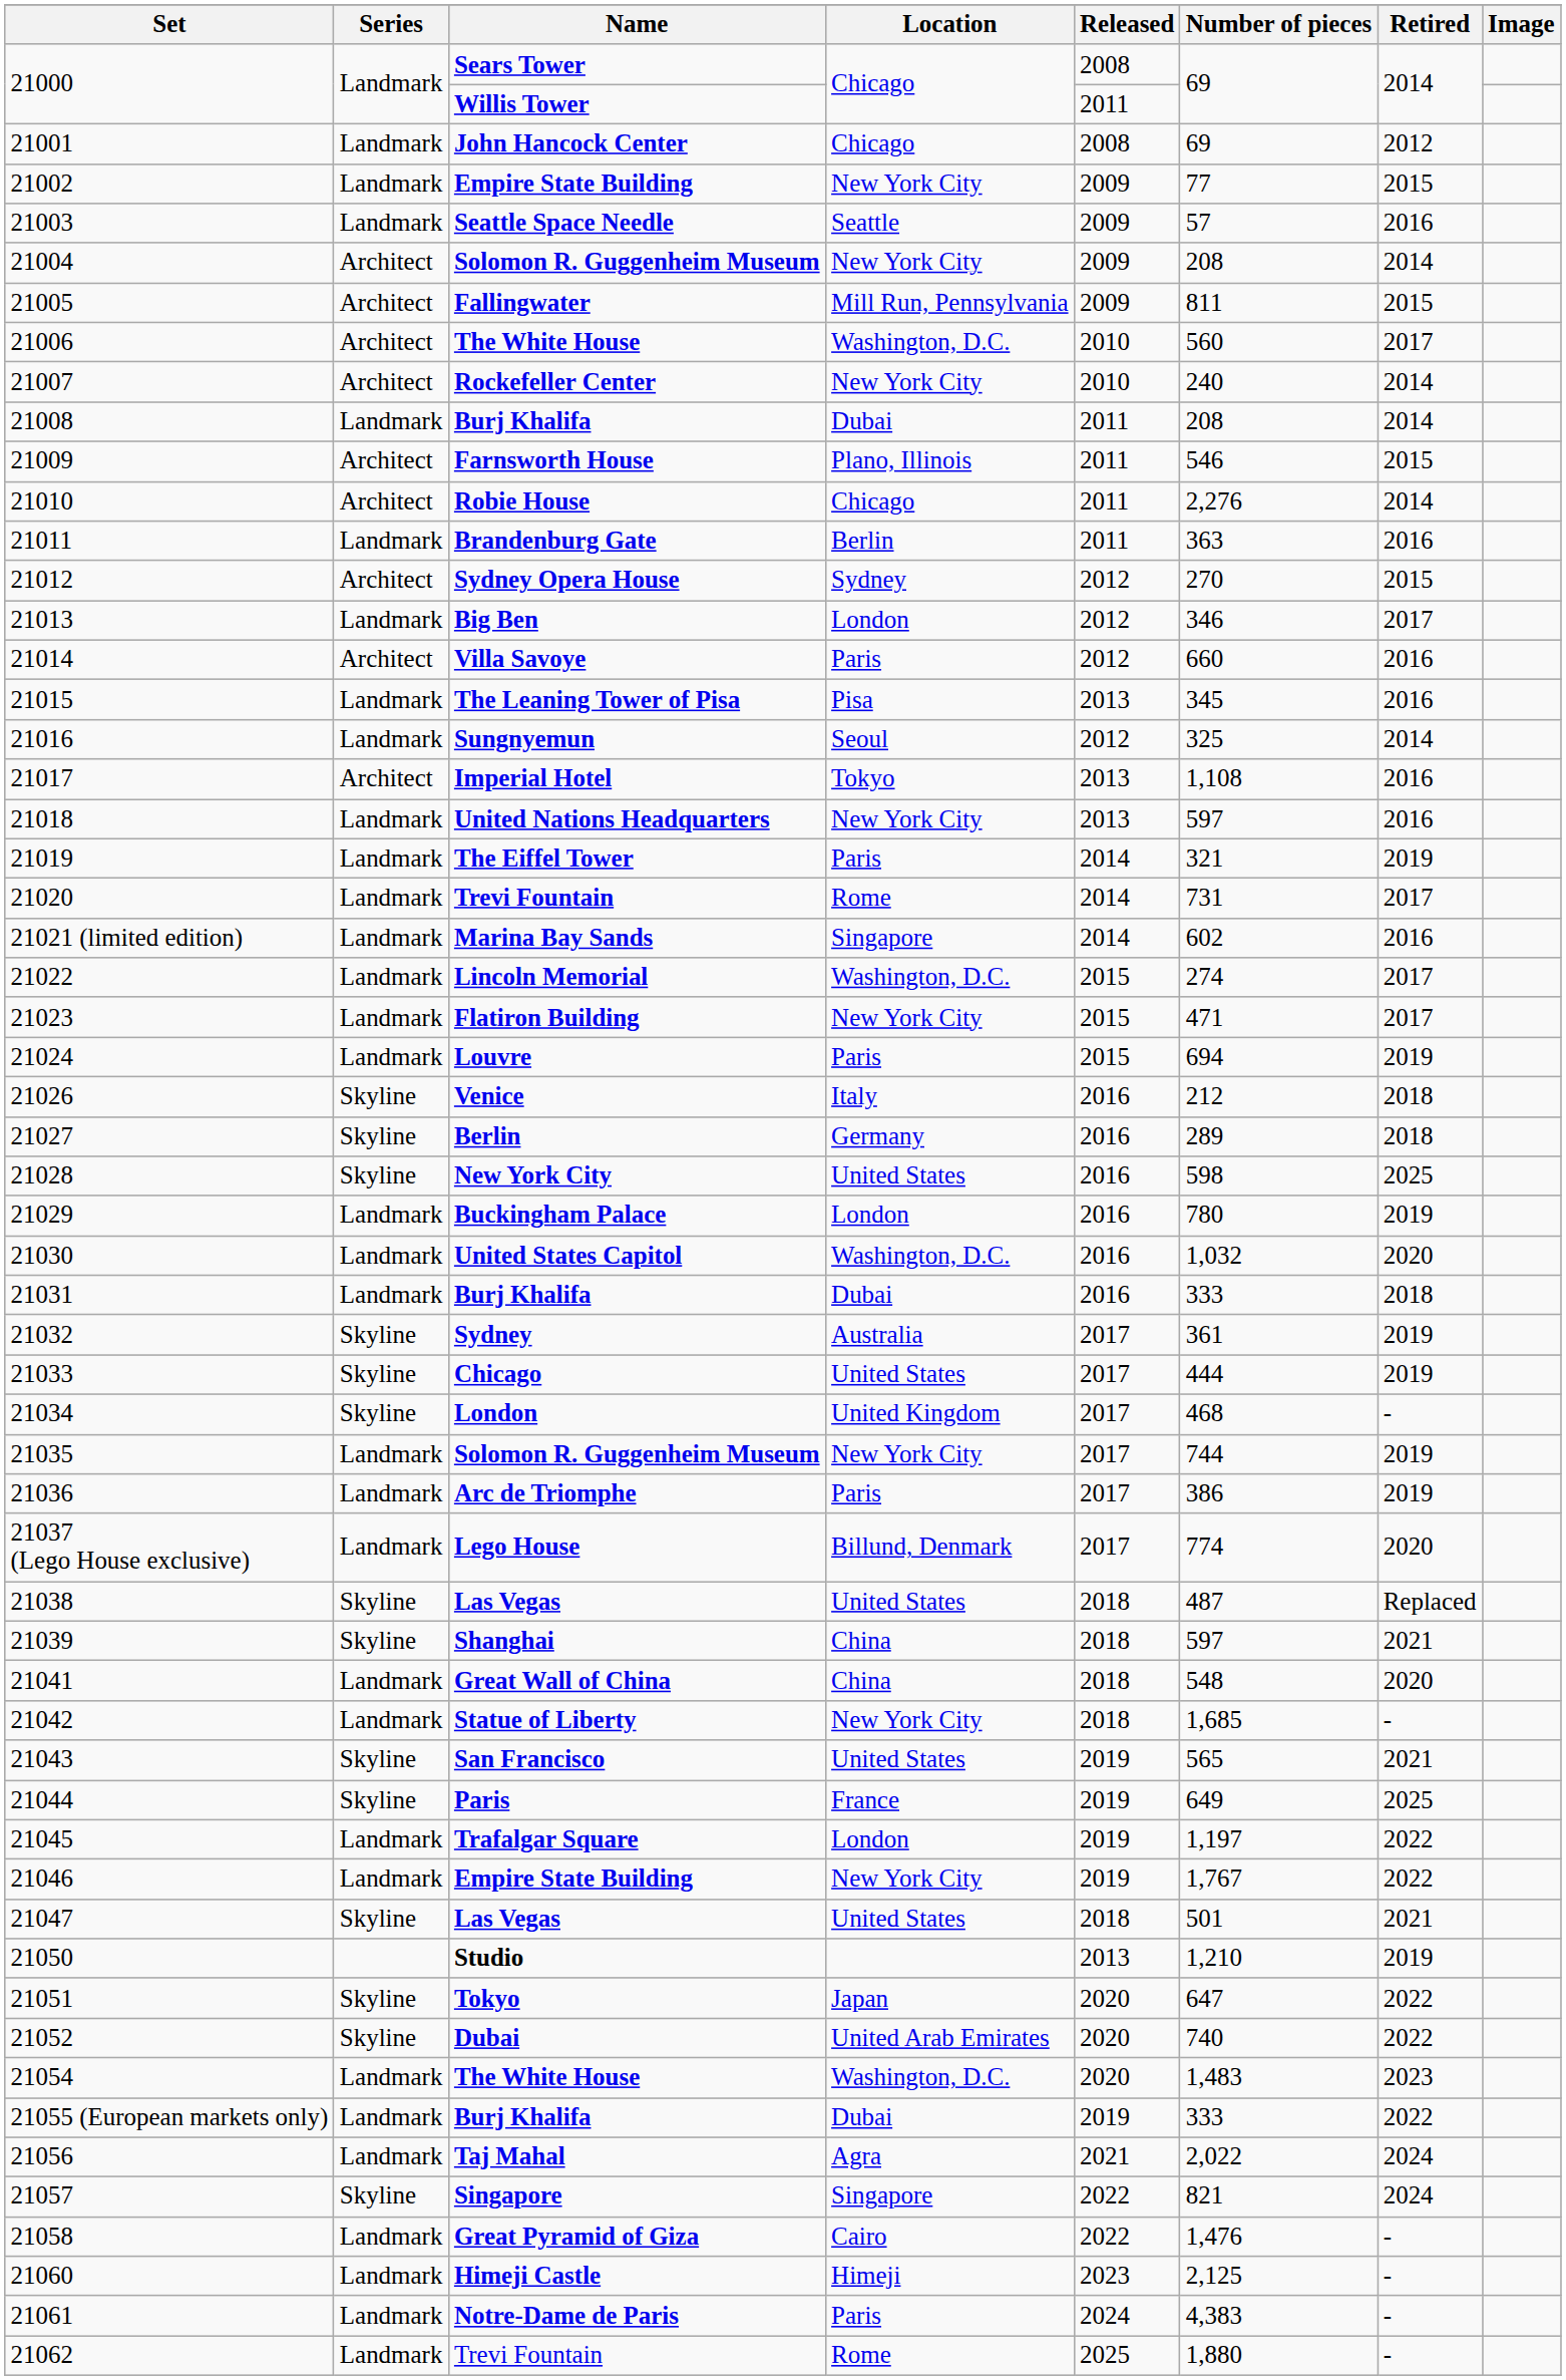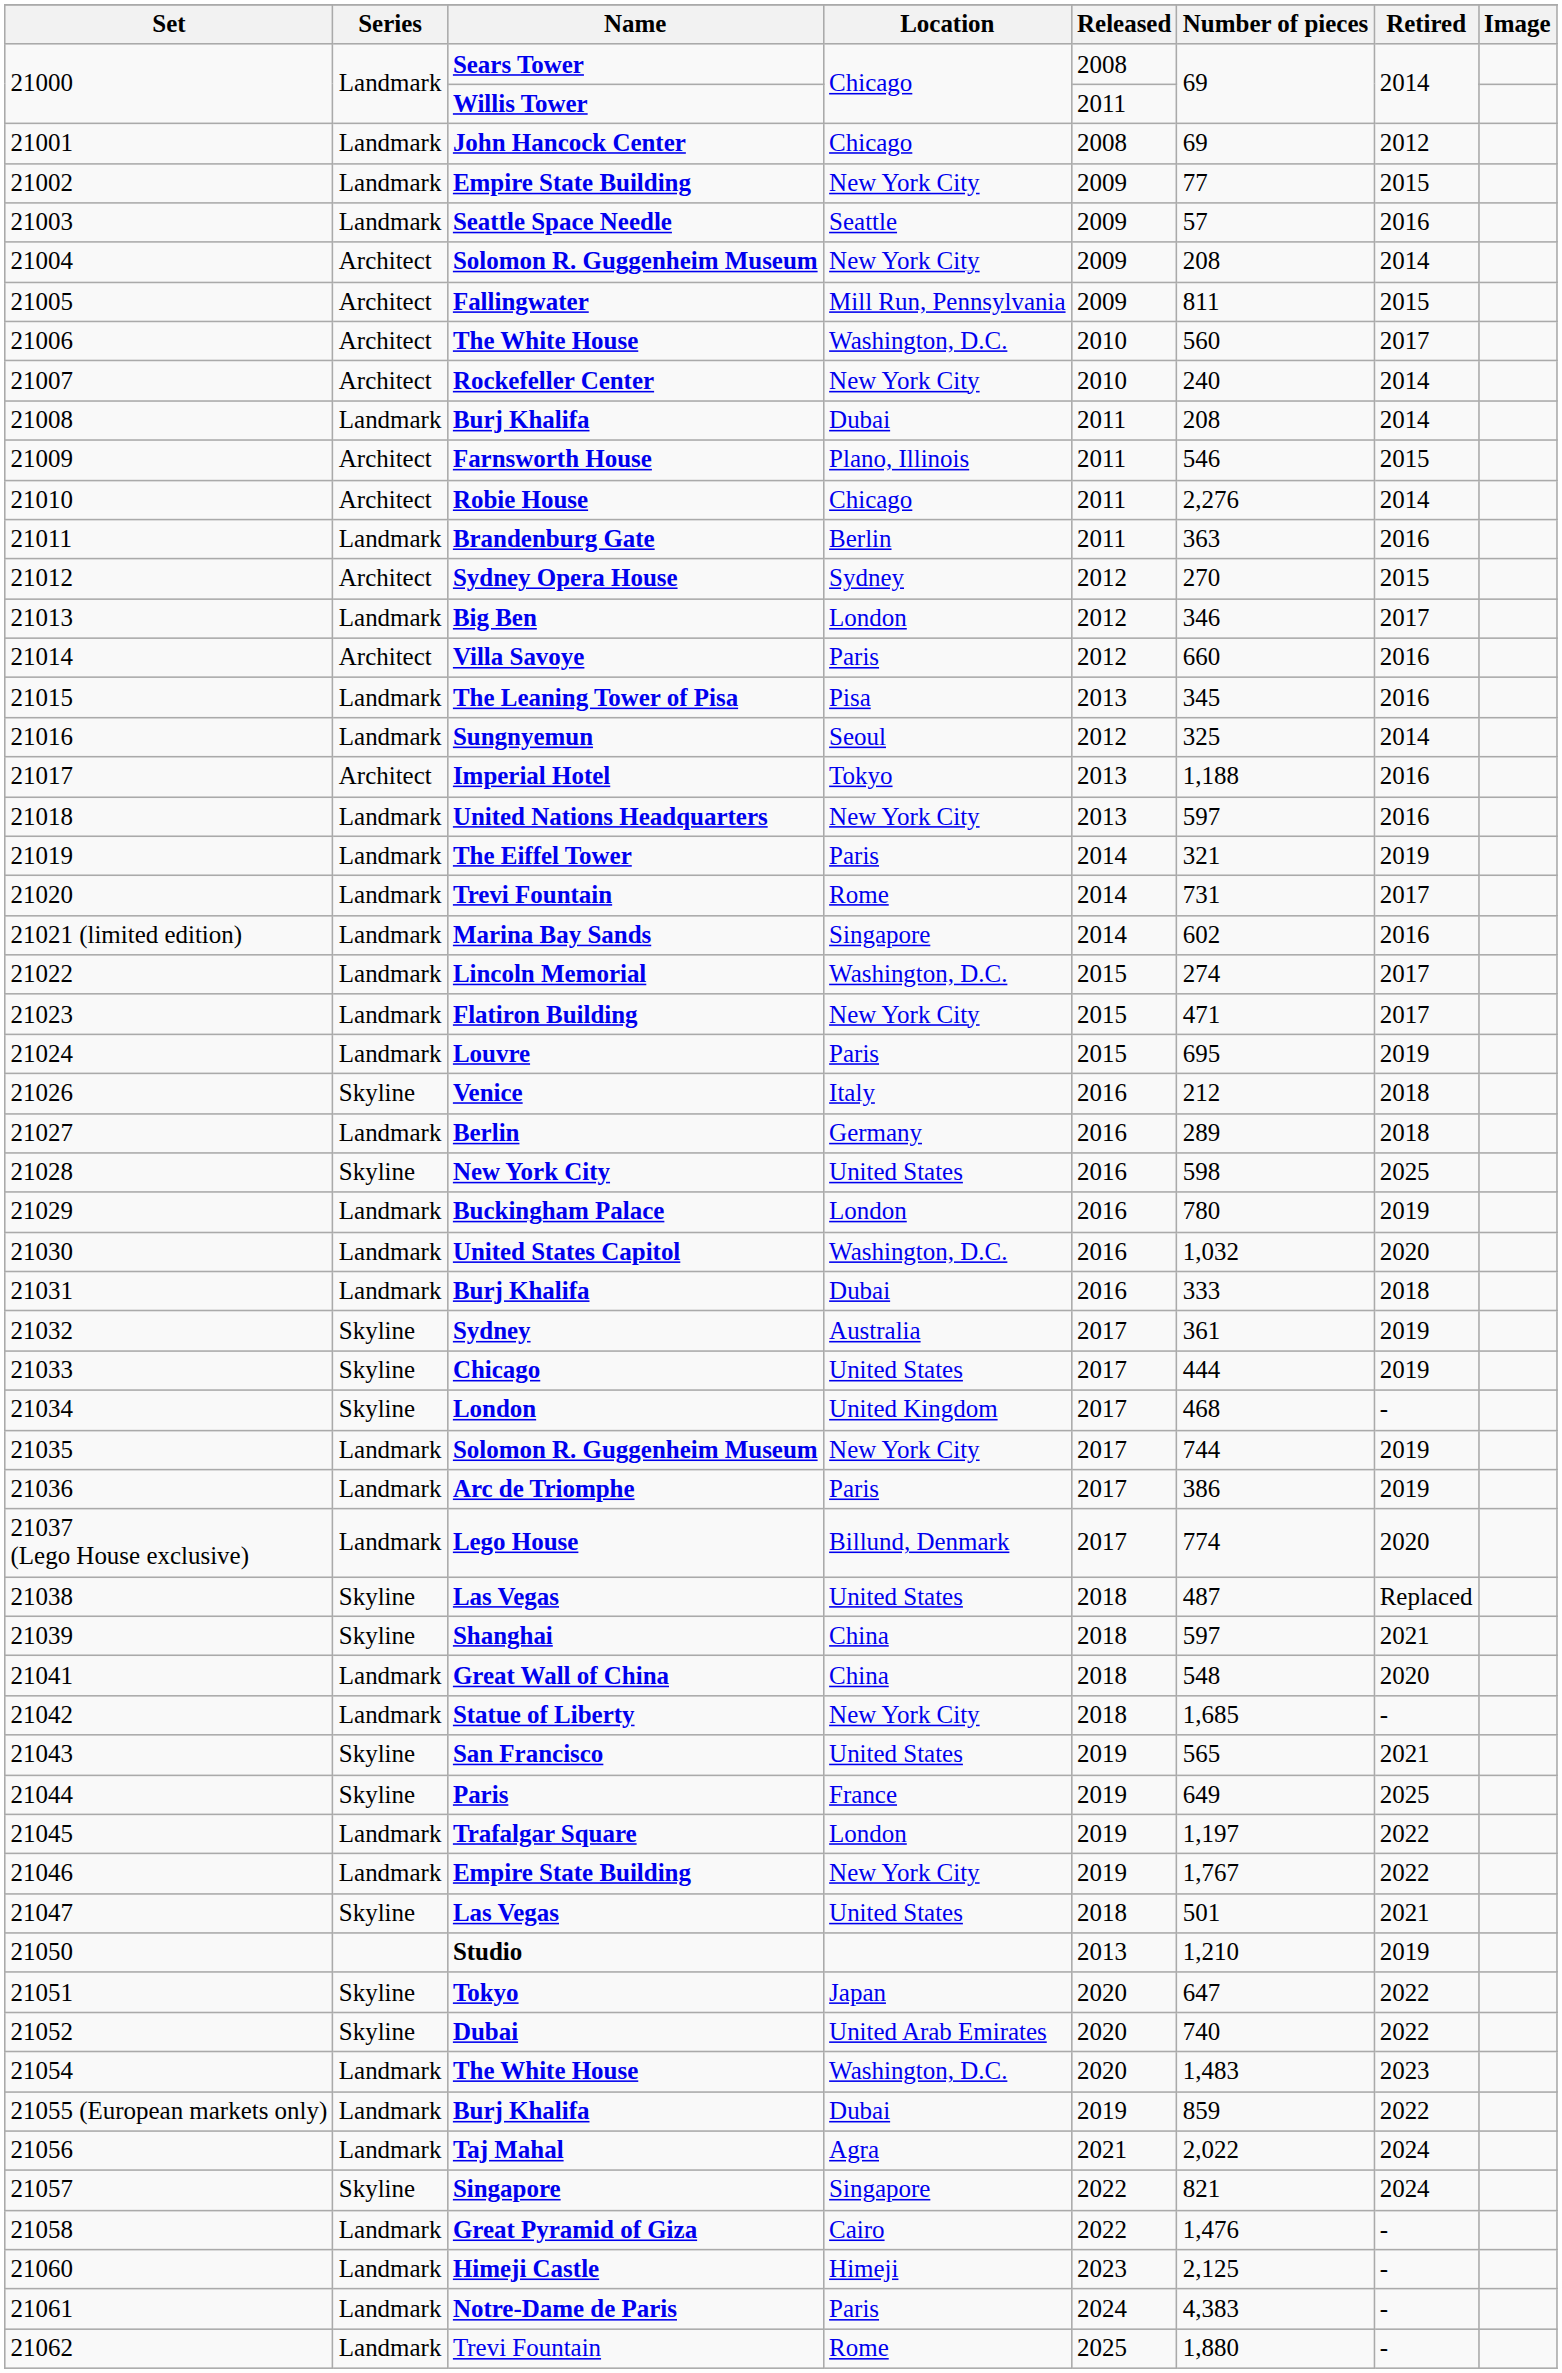21017 | Number of pieces: 1,108 -> 1,188
21024 | Number of pieces: 694 -> 695
21027 | Series: Skyline -> Landmark
21055 (European markets only) | Number of pieces: 333 -> 859
